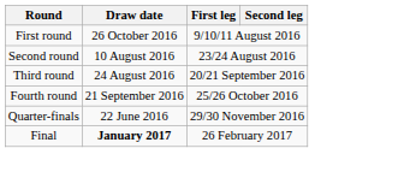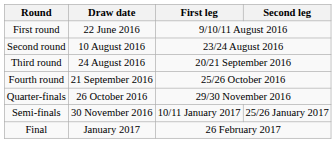First round | Draw date: 26 October 2016 -> 22 June 2016
Quarter-finals | Draw date: 22 June 2016 -> 26 October 2016
+ row: Semi-finals | 30 November 2016 | 10/11 January 2017 | 25/26 January 2017
Final | Draw date: bold -> normal
